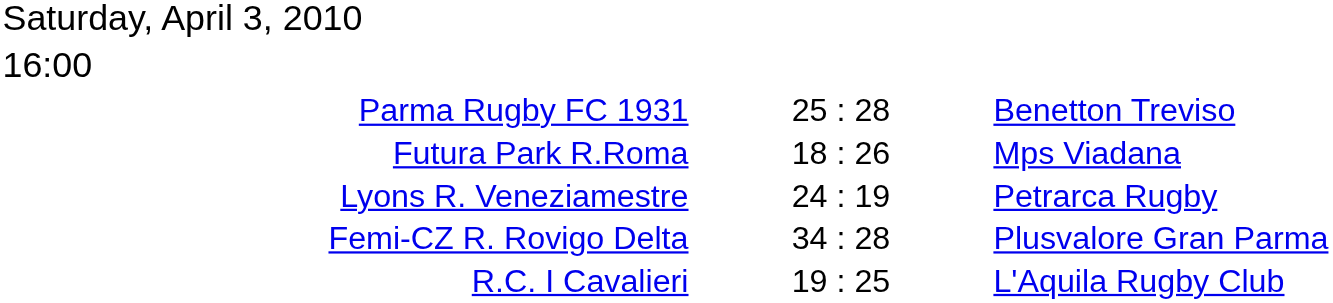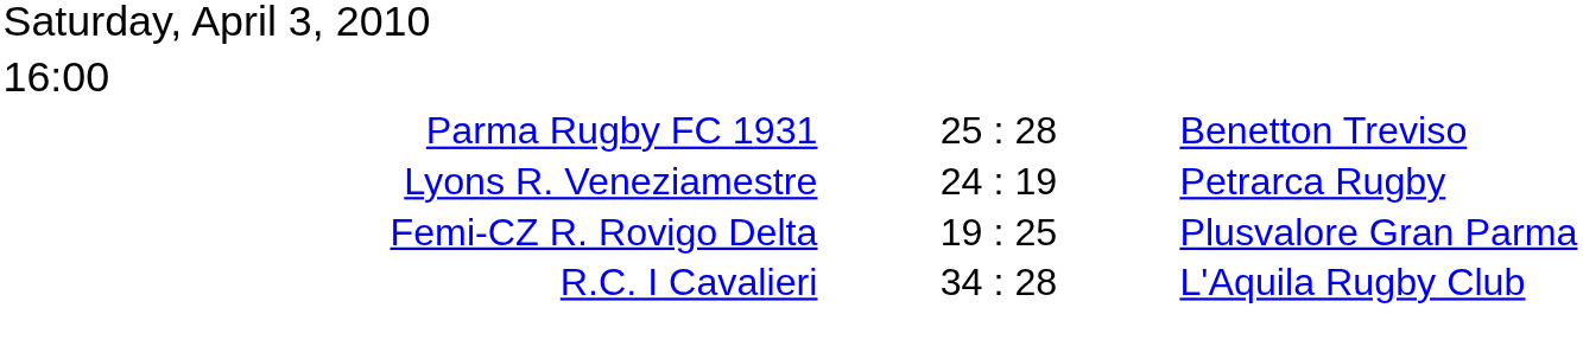- row: Futura Park R.Roma | 18 : 26 | Mps Viadana
Femi-CZ R. Rovigo Delta | column 2: 34 : 28 -> 19 : 25
R.C. I Cavalieri | column 2: 19 : 25 -> 34 : 28
